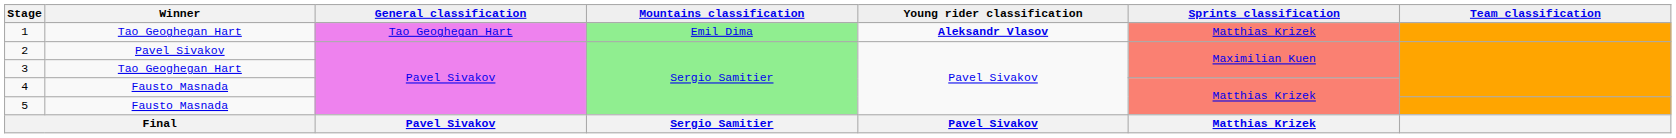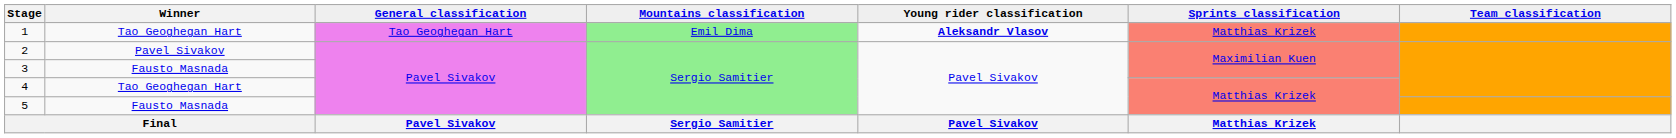3 | Winner: Tao Geoghegan Hart -> Fausto Masnada
4 | Winner: Fausto Masnada -> Tao Geoghegan Hart
